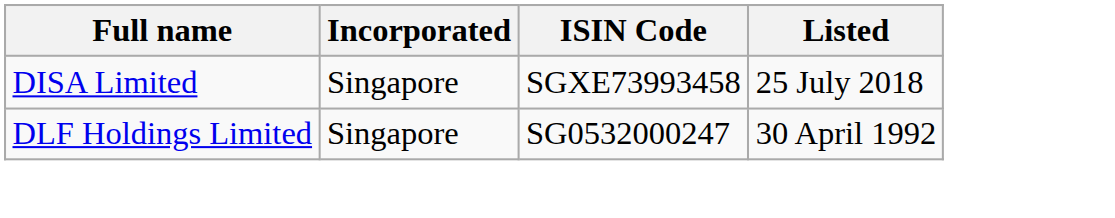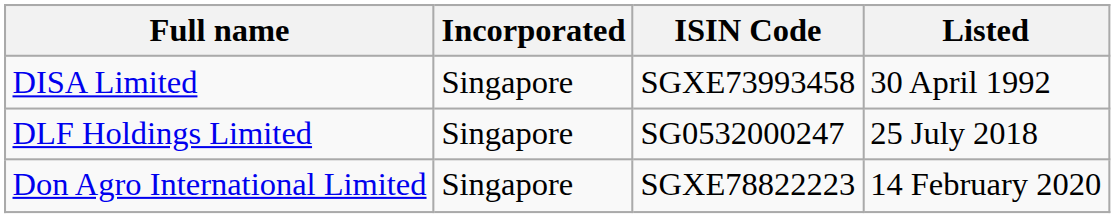DISA Limited | Listed: 25 July 2018 -> 30 April 1992
DLF Holdings Limited | Listed: 30 April 1992 -> 25 July 2018
+ row: Don Agro International Limited | Singapore | SGXE78822223 | 14 February 2020
